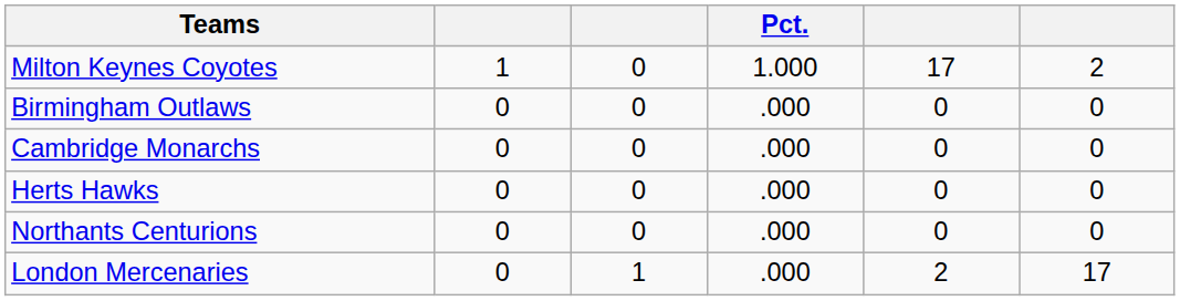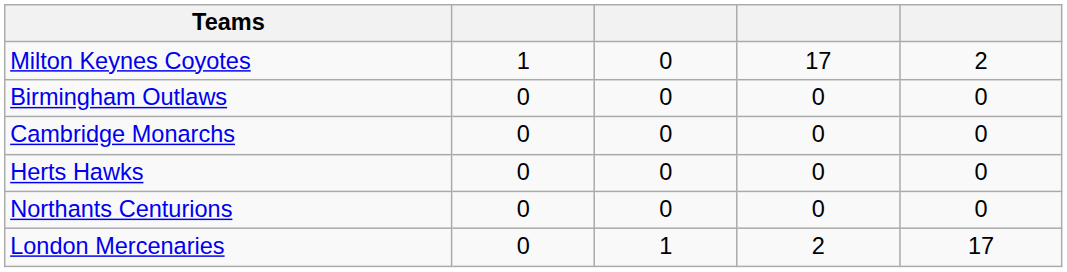- column: Pct. | 1.000 | .000 | .000 | .000 | .000 | .000
